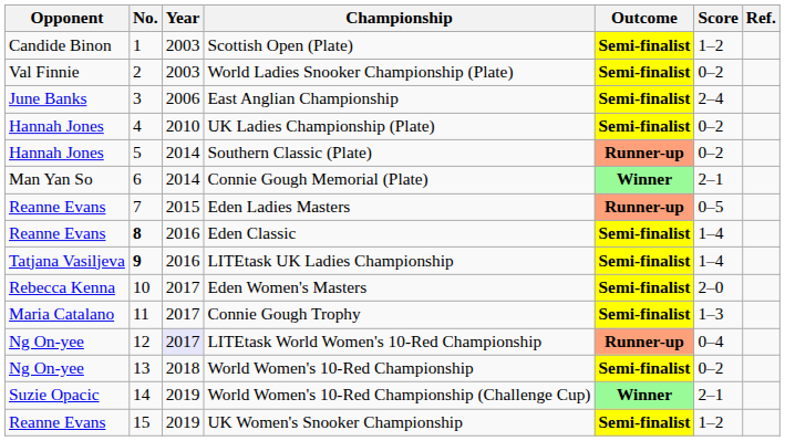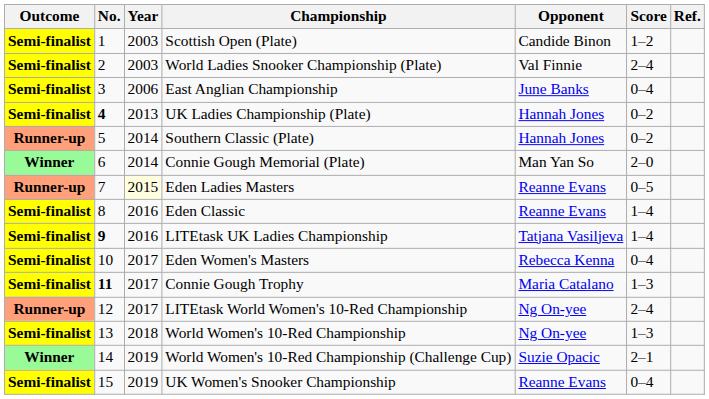columns swapped: Outcome <-> Opponent
World Ladies Snooker Championship (Plate) | Score: 0–2 -> 2–4
East Anglian Championship | Score: 2–4 -> 0–4
UK Ladies Championship (Plate) | No.: normal -> bold
UK Ladies Championship (Plate) | Year: 2010 -> 2013
Connie Gough Memorial (Plate) | Score: 2–1 -> 2–0
Eden Ladies Masters | Year: no background -> lightyellow background
Eden Classic | No.: bold -> normal
Eden Women's Masters | Score: 2–0 -> 0–4
Connie Gough Trophy | No.: normal -> bold
LITEtask World Women's 10-Red Championship | Year: lavender background -> no background
LITEtask World Women's 10-Red Championship | Score: 0–4 -> 2–4
World Women's 10-Red Championship | Score: 0–2 -> 1–3
UK Women's Snooker Championship | Score: 1–2 -> 0–4
